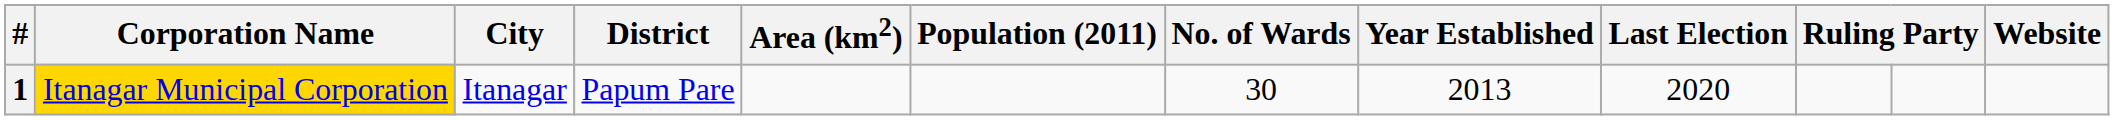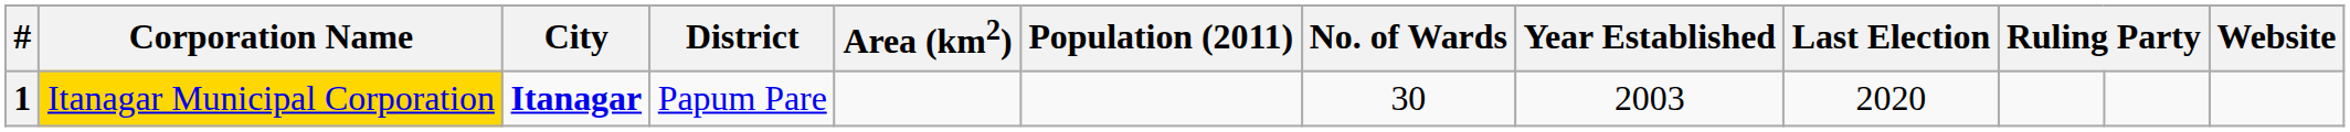1 | City: normal -> bold
1 | Year Established: 2013 -> 2003
